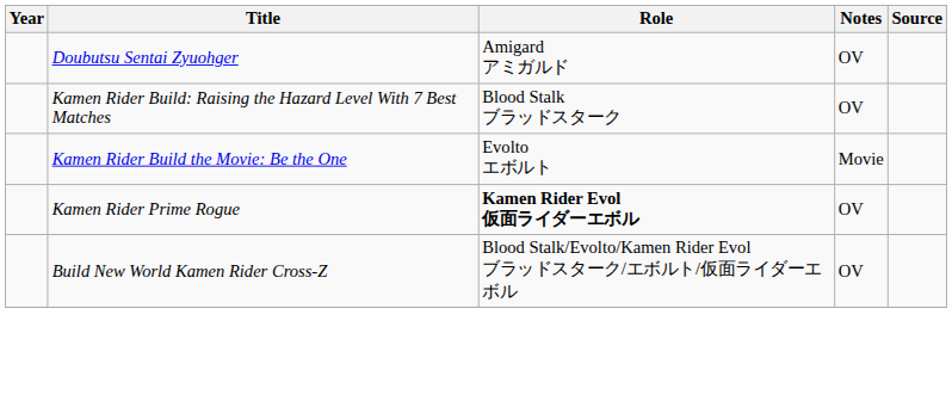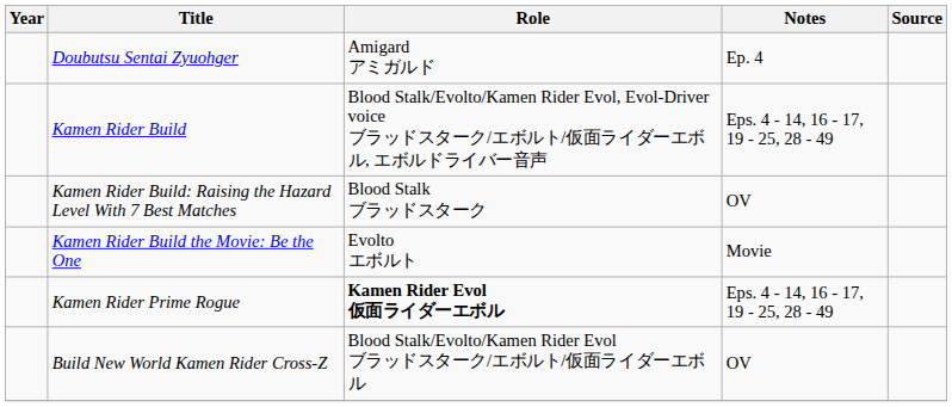Doubutsu Sentai Zyuohger | Notes: OV -> Ep. 4
+ row: Kamen Rider Build | Blood Stalk/Evolto/Kamen Rider Evol, Evol-Driver voice ブラッドスターク/エボルト/仮面ライダーエボル, エボルドライバー音声 | Eps. 4 - 14, 16 - 17, 19 - 25, 28 - 49
Kamen Rider Prime Rogue | Notes: OV -> Eps. 4 - 14, 16 - 17, 19 - 25, 28 - 49
